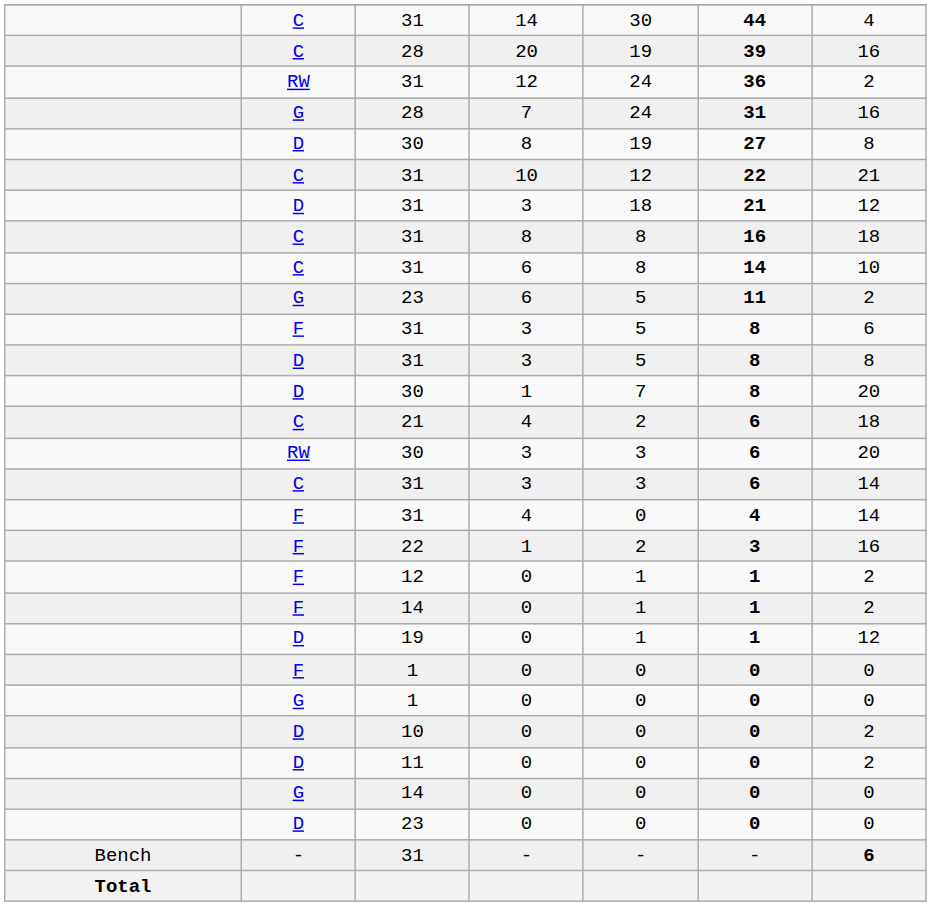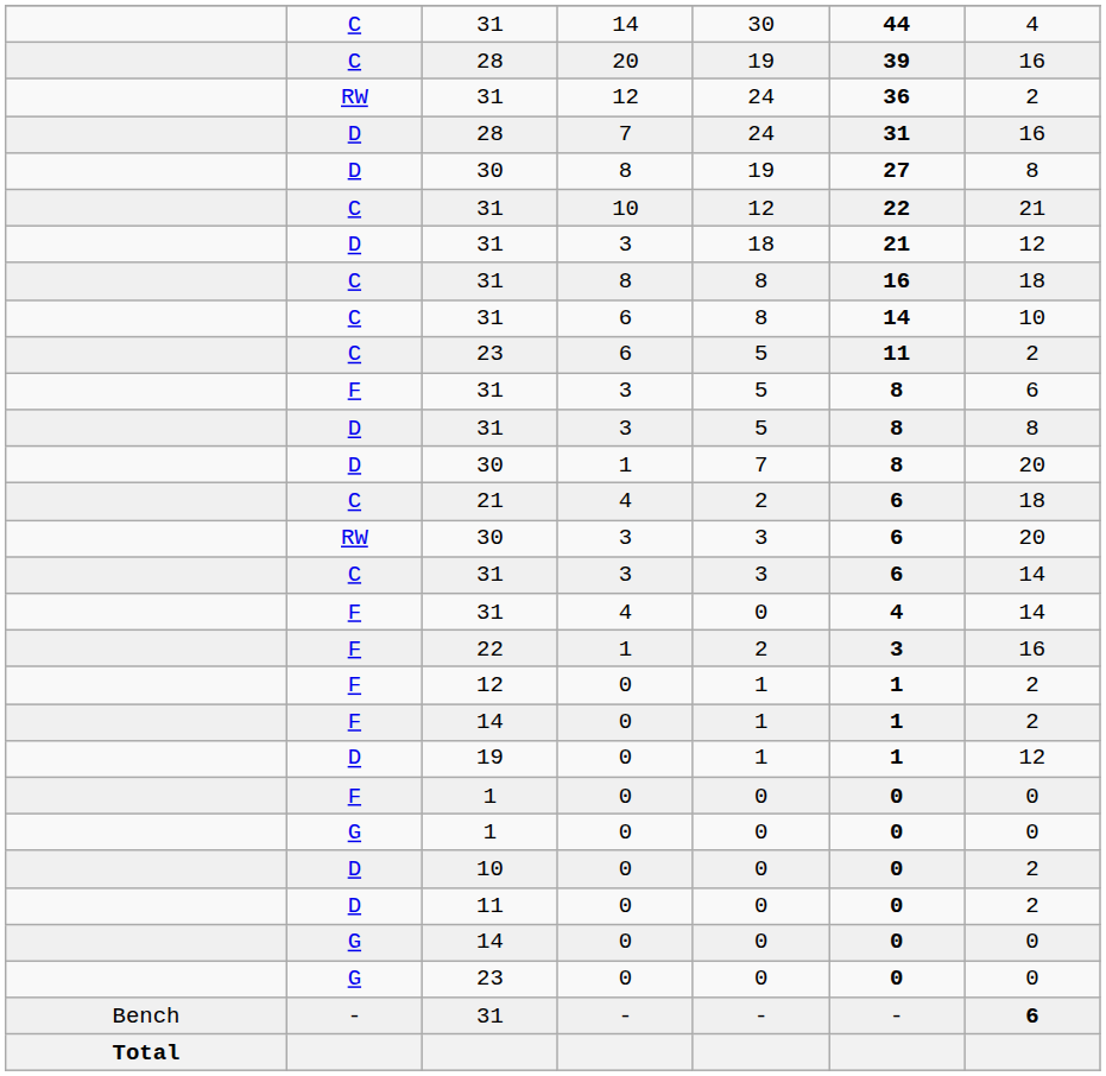28 / 7 | column 2: G -> D
23 / 6 | column 2: G -> C
23 / 0 | column 2: D -> G
